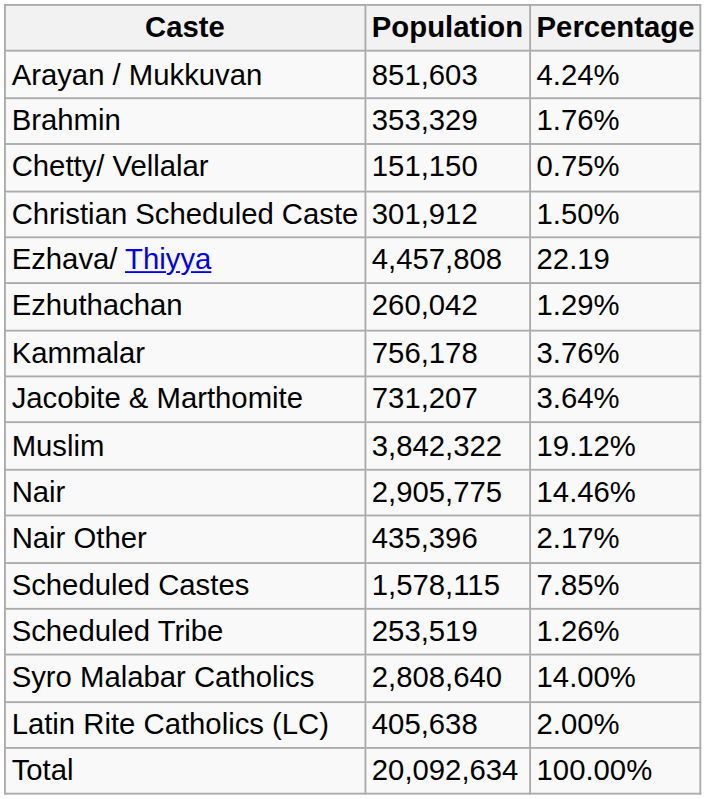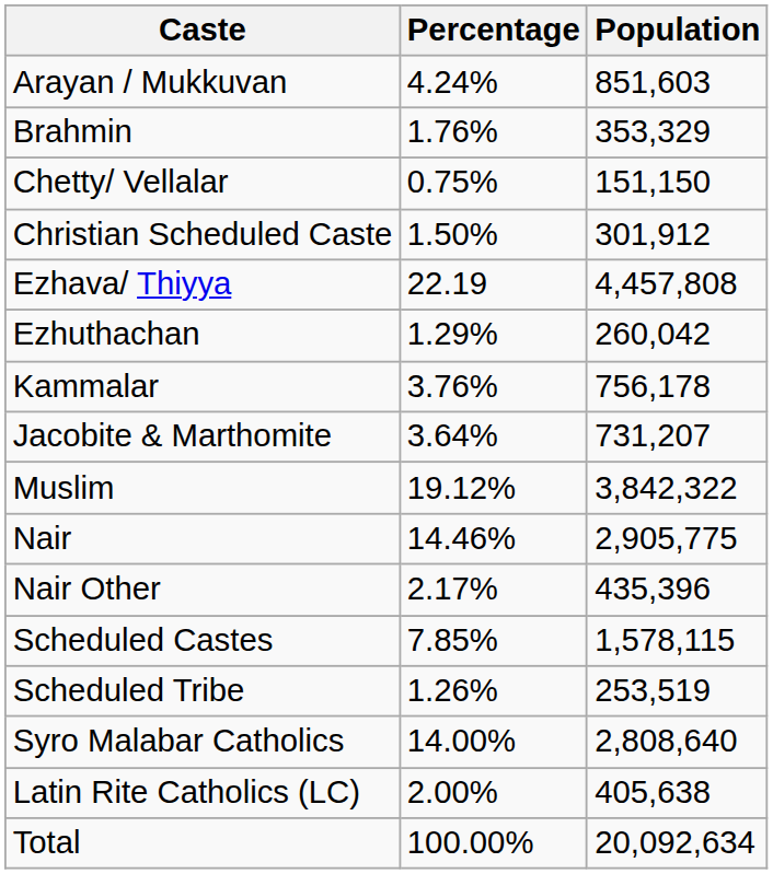columns swapped: Population <-> Percentage
